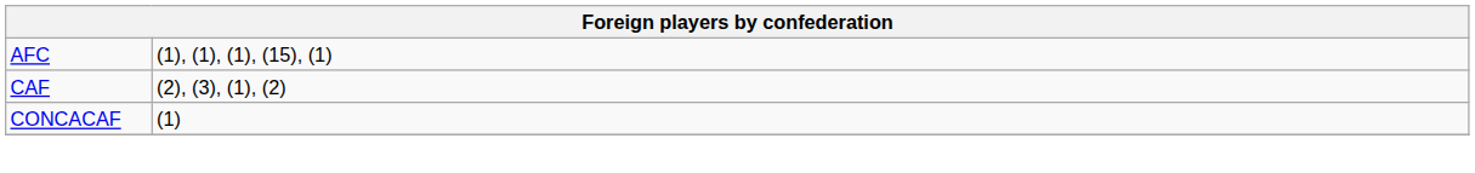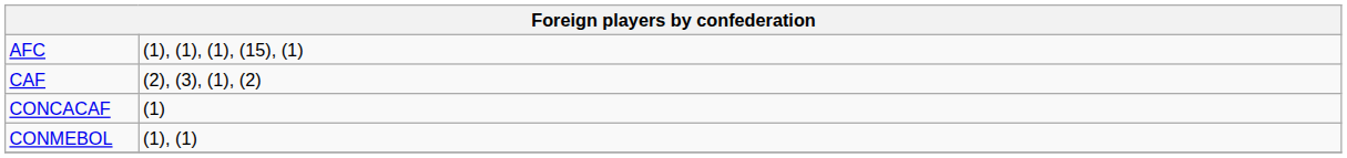+ row: CONMEBOL | (1), (1)
